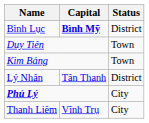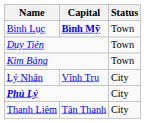Bình Lục | Status: District -> Town
Lý Nhân | Capital: Tân Thanh -> Vĩnh Trụ
Lý Nhân | Status: District -> City
Thanh Liêm | Capital: Vĩnh Trụ -> Tân Thanh
